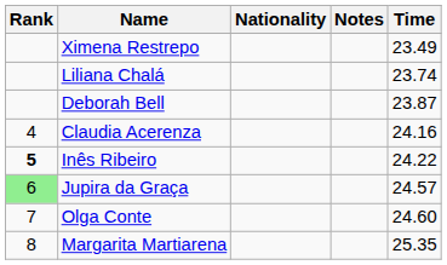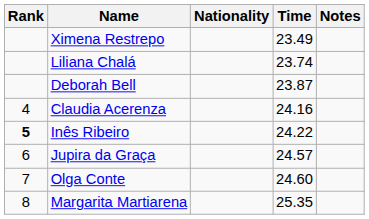columns swapped: Time <-> Notes
Jupira da Graça | Rank: lightgreen background -> no background
